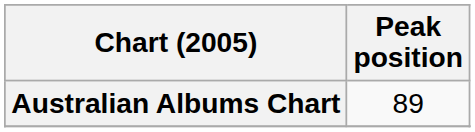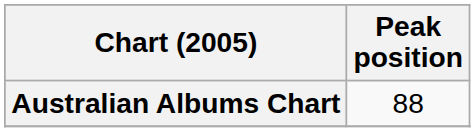Australian Albums Chart | Peak position: 89 -> 88
